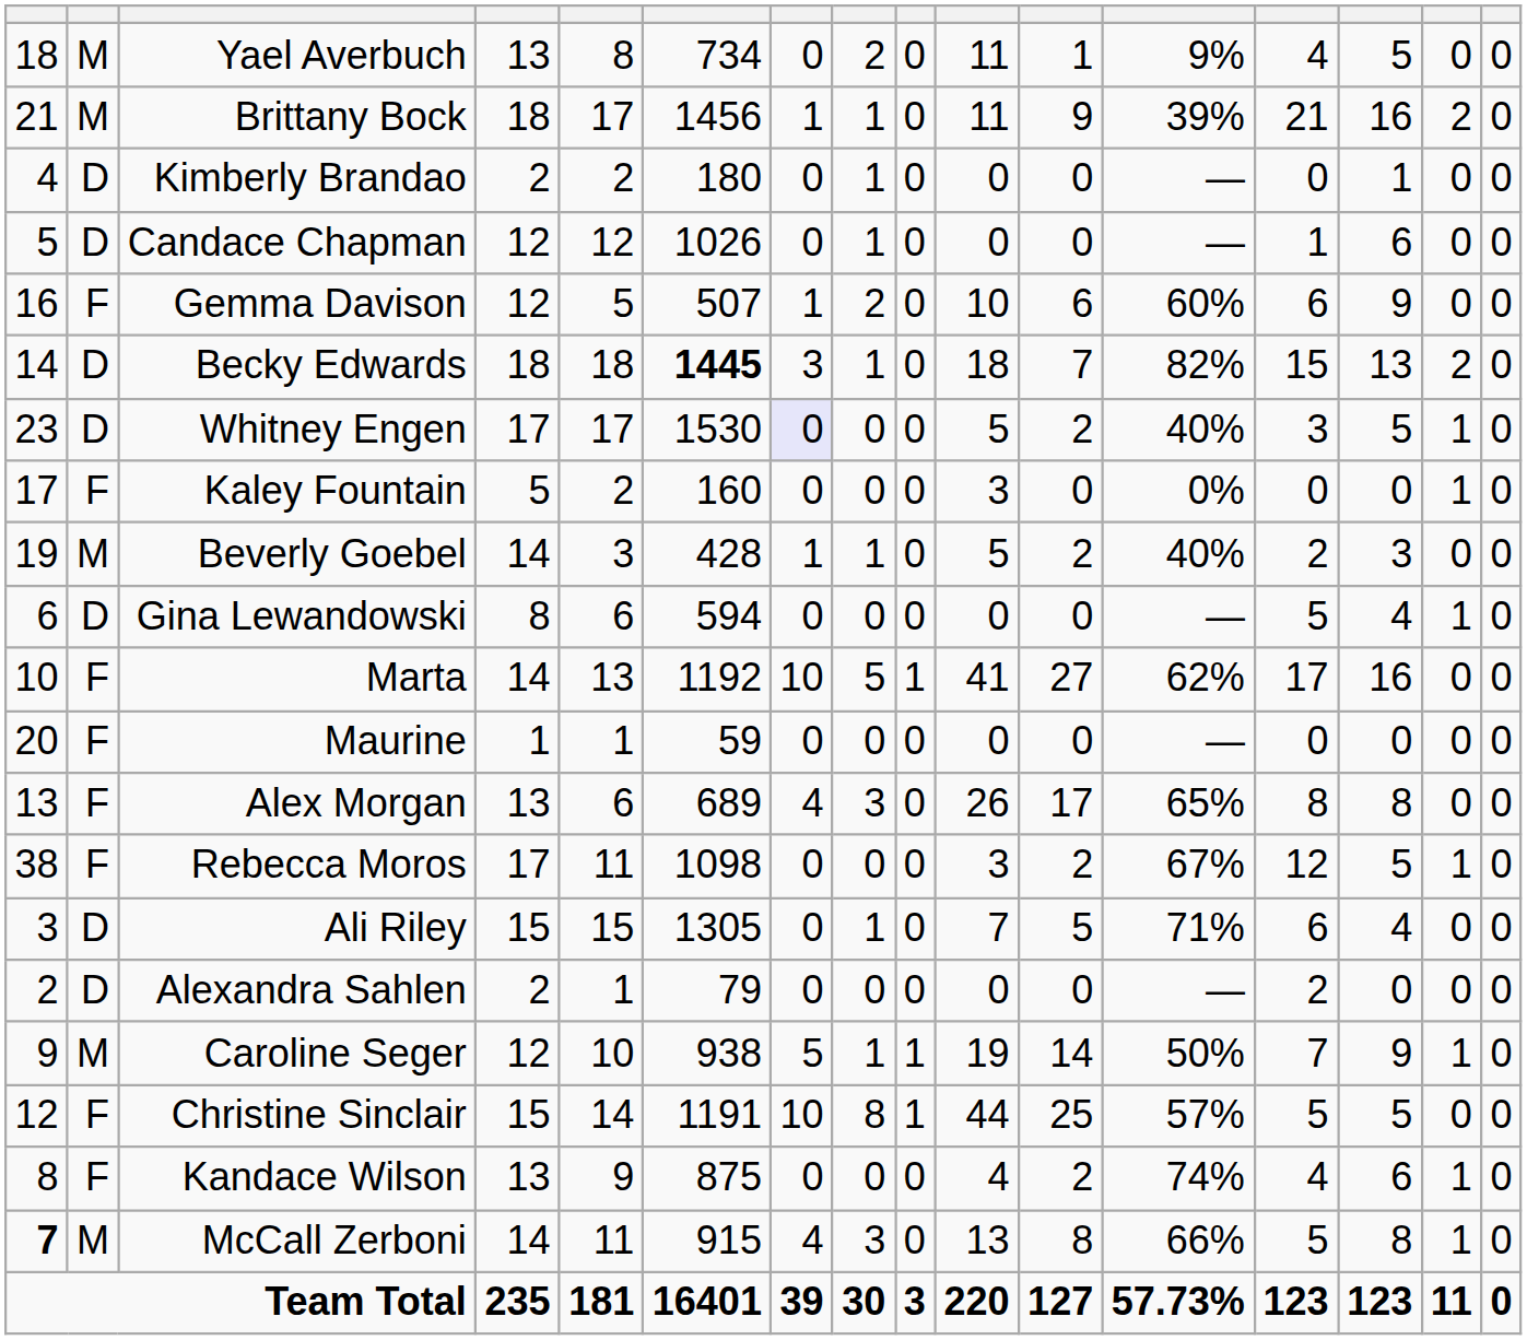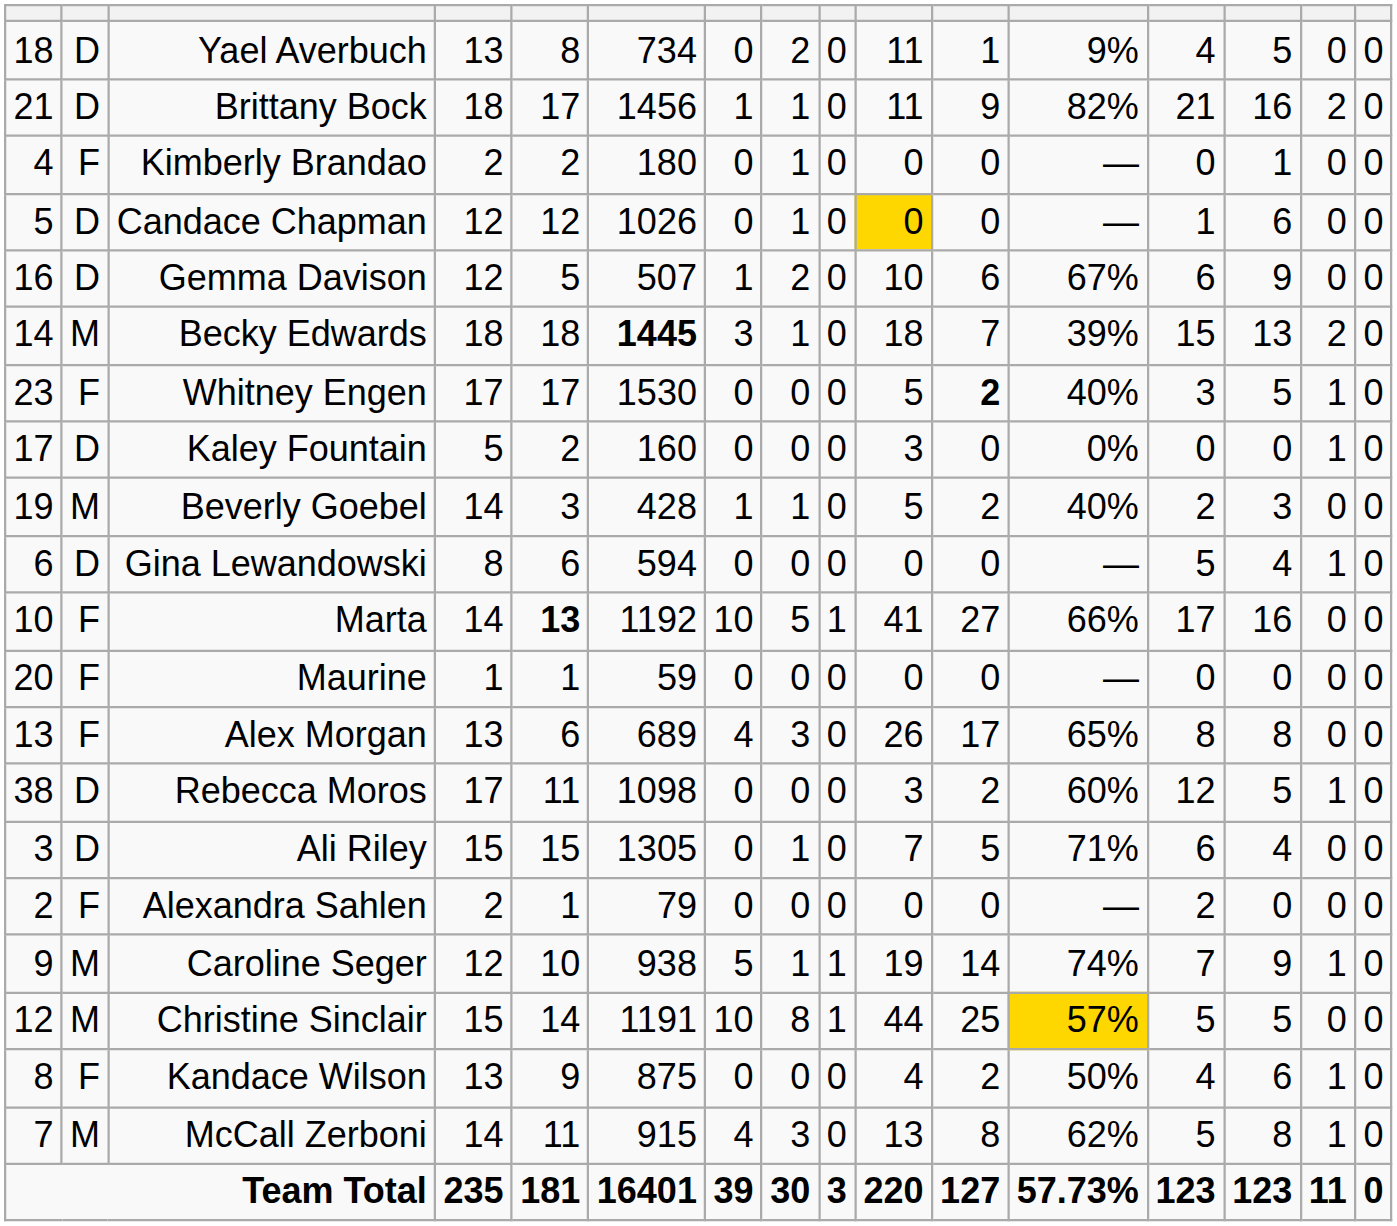Yael Averbuch | column 2: M -> D
Brittany Bock | column 2: M -> D
Brittany Bock | column 12: 39% -> 82%
Kimberly Brandao | column 2: D -> F
Candace Chapman | column 10: no background -> gold background
Gemma Davison | column 2: F -> D
Gemma Davison | column 12: 60% -> 67%
Becky Edwards | column 2: D -> M
Becky Edwards | column 12: 82% -> 39%
Whitney Engen | column 2: D -> F
Whitney Engen | column 7: lavender background -> no background
Whitney Engen | column 11: normal -> bold
Kaley Fountain | column 2: F -> D
Marta | column 5: normal -> bold
Marta | column 12: 62% -> 66%
Rebecca Moros | column 2: F -> D
Rebecca Moros | column 12: 67% -> 60%
Alexandra Sahlen | column 2: D -> F
Caroline Seger | column 12: 50% -> 74%
Christine Sinclair | column 2: F -> M
Christine Sinclair | column 12: no background -> gold background
Kandace Wilson | column 12: 74% -> 50%
McCall Zerboni | column 1: bold -> normal
McCall Zerboni | column 12: 66% -> 62%
